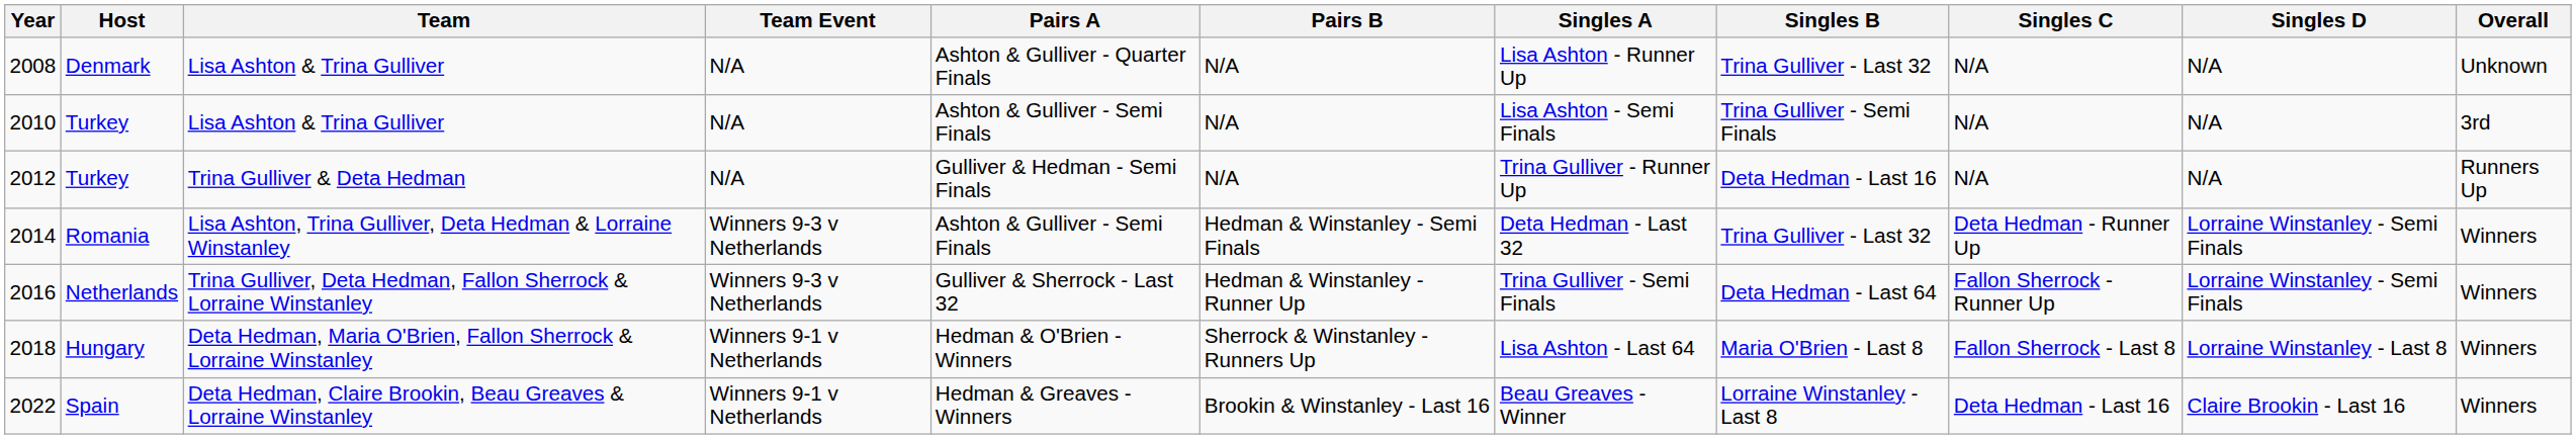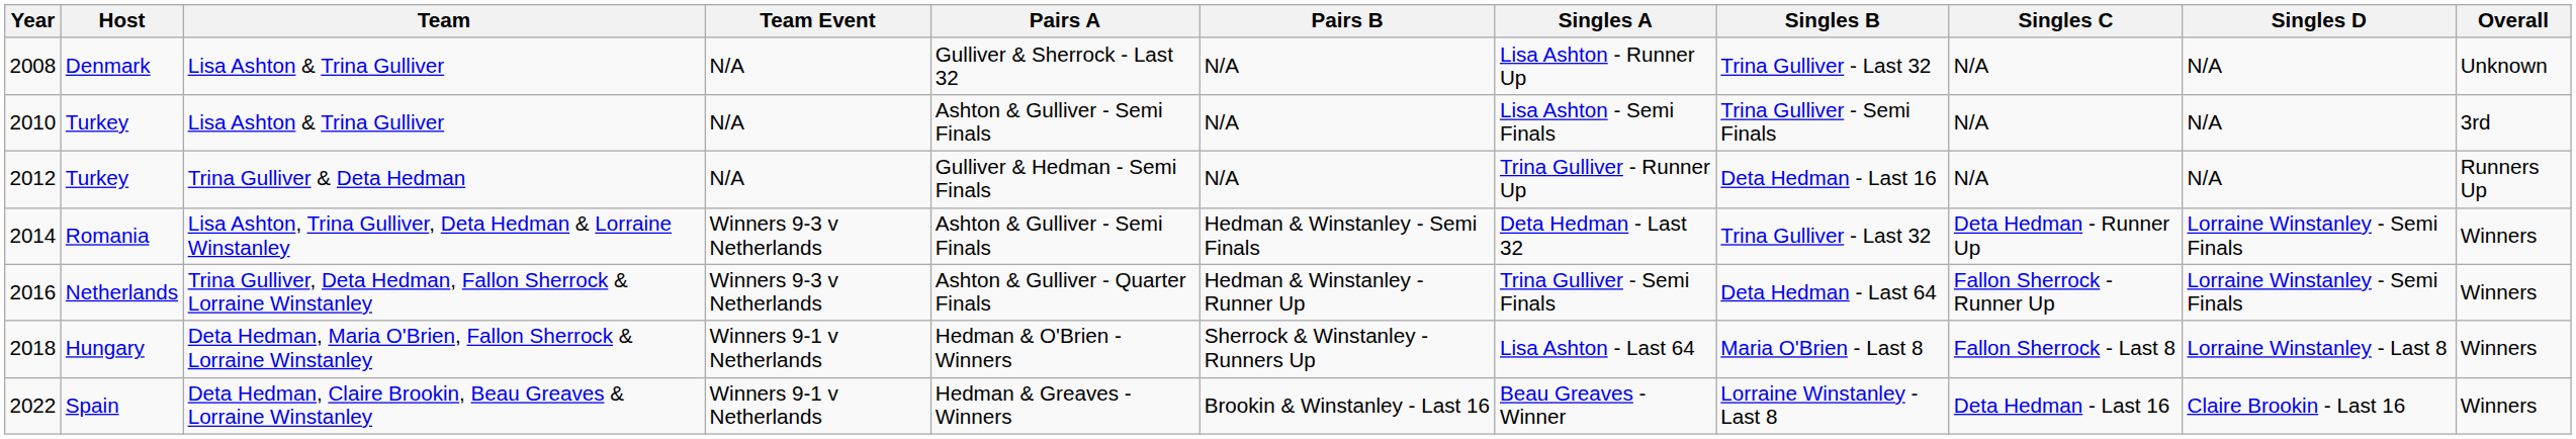2008 | Pairs A: Ashton & Gulliver - Quarter Finals -> Gulliver & Sherrock - Last 32
2016 | Pairs A: Gulliver & Sherrock - Last 32 -> Ashton & Gulliver - Quarter Finals
